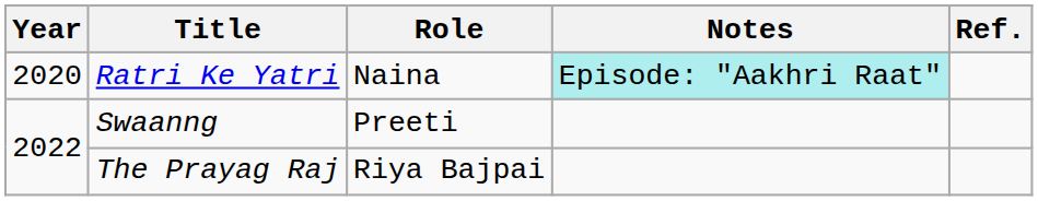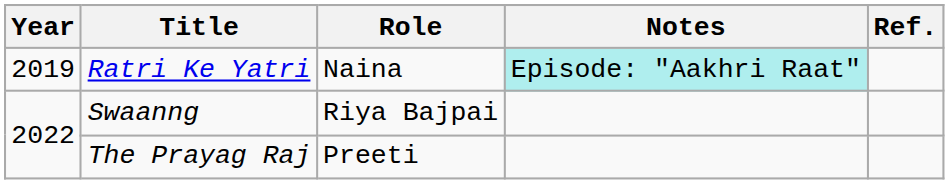Ratri Ke Yatri | Year: 2020 -> 2019
Swaanng | Role: Preeti -> Riya Bajpai
The Prayag Raj | Role: Riya Bajpai -> Preeti
